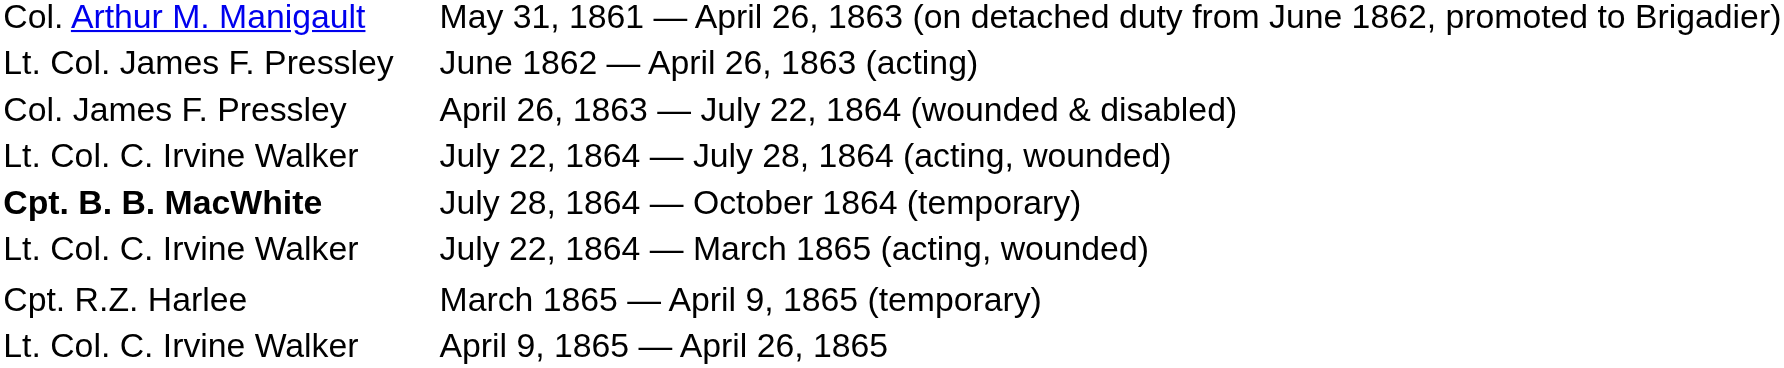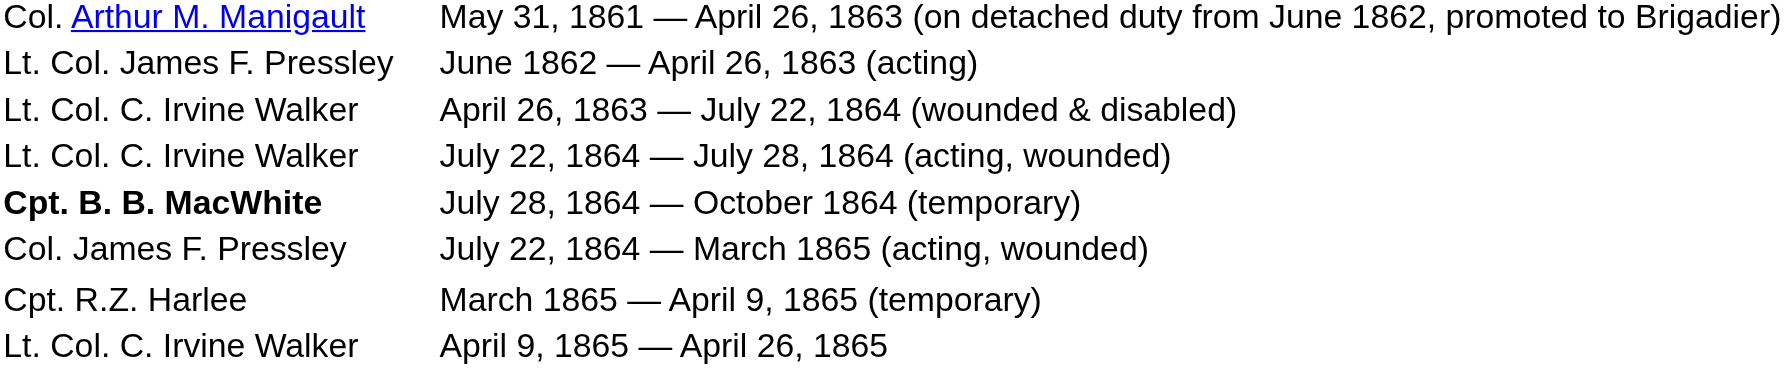April 26, 1863 — July 22, 1864 (wounded & disabled) | column 1: Col. James F. Pressley -> Lt. Col. C. Irvine Walker
July 22, 1864 — March 1865 (acting, wounded) | column 1: Lt. Col. C. Irvine Walker -> Col. James F. Pressley
